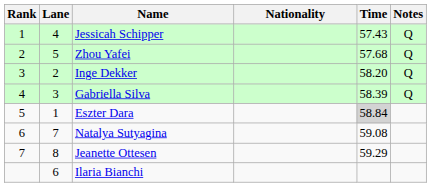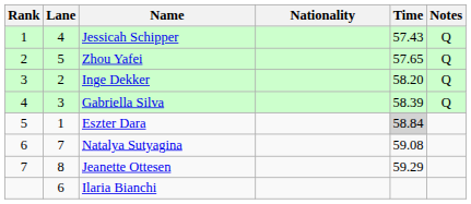Zhou Yafei | Time: 57.68 -> 57.65
